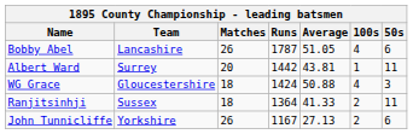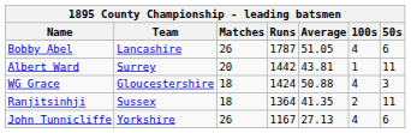Ranjitsinhji | Average: 41.33 -> 41.35
John Tunnicliffe | 100s: 2 -> 4
